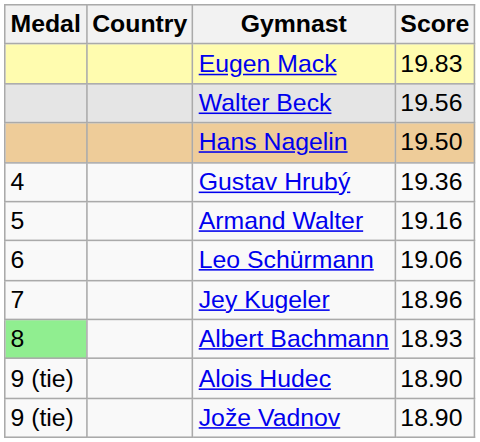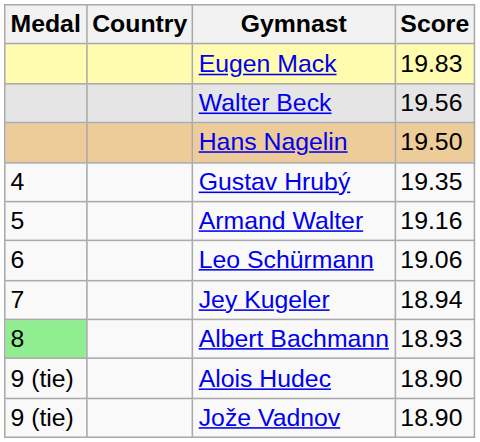Gustav Hrubý | Score: 19.36 -> 19.35
Jey Kugeler | Score: 18.96 -> 18.94
